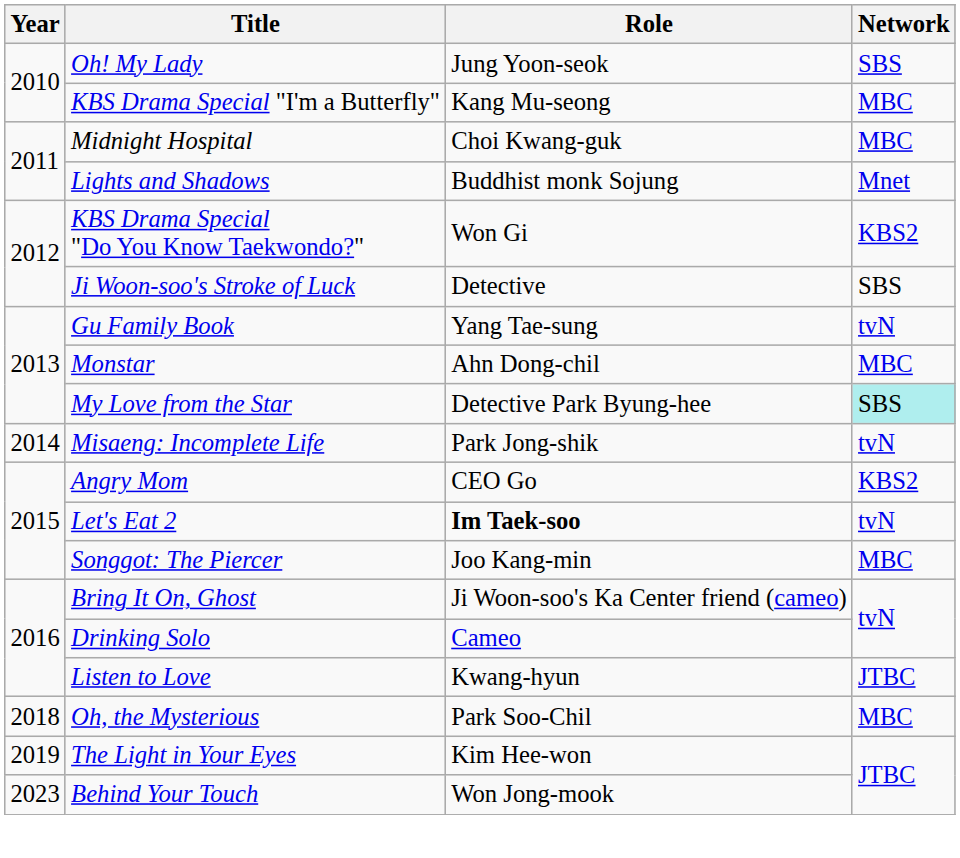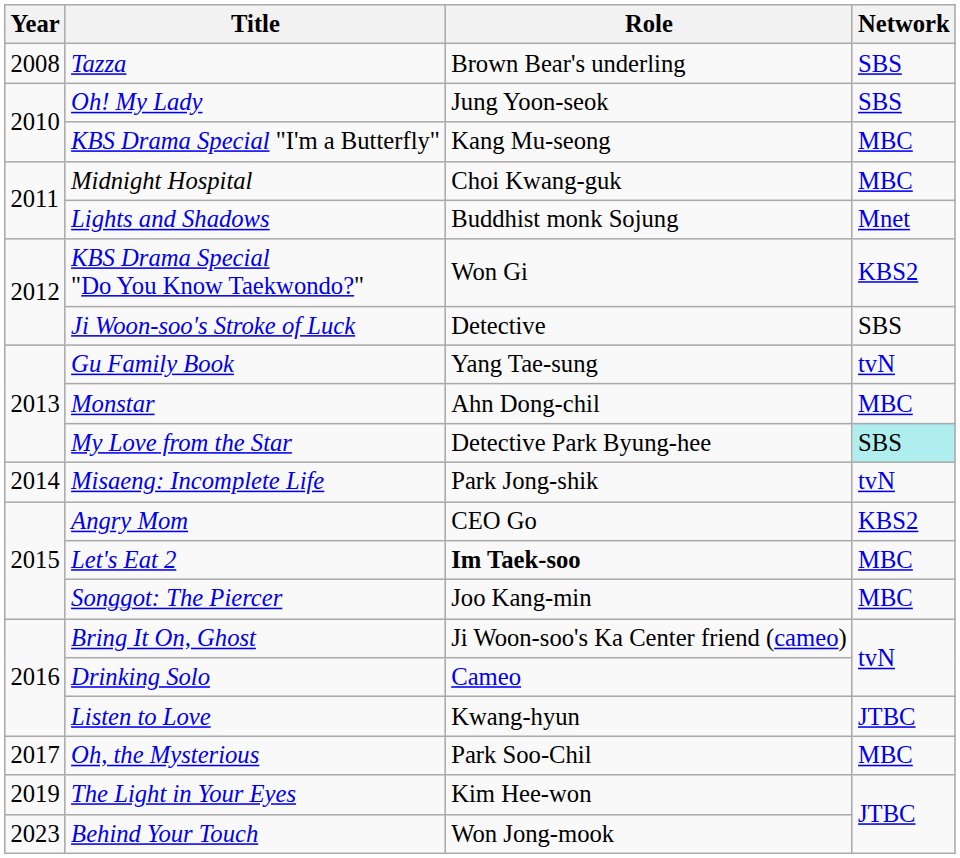+ row: 2008 | Tazza | Brown Bear's underling | SBS
Let's Eat 2 | Network: tvN -> MBC
Oh, the Mysterious | Year: 2018 -> 2017
